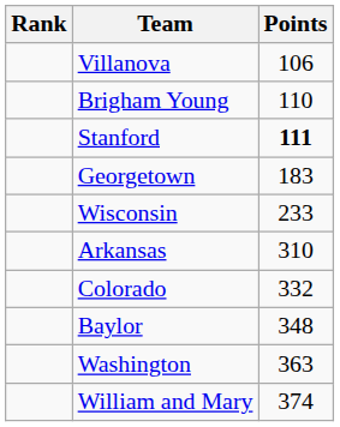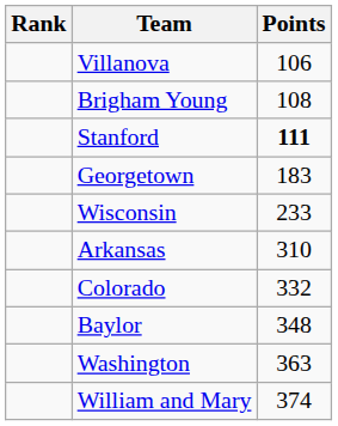Brigham Young | Points: 110 -> 108
